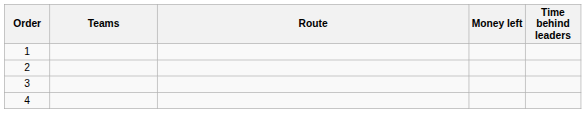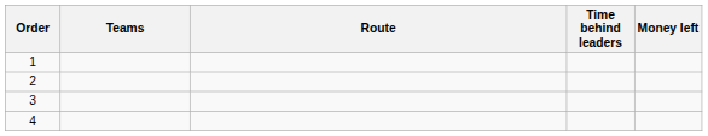columns swapped: Time behind leaders <-> Money left
